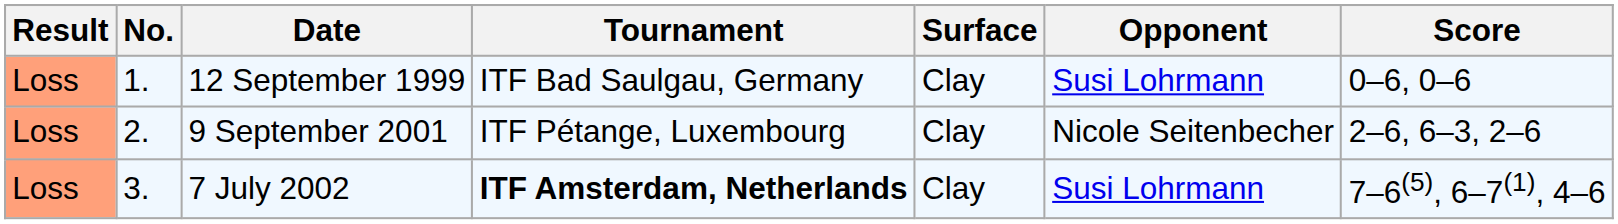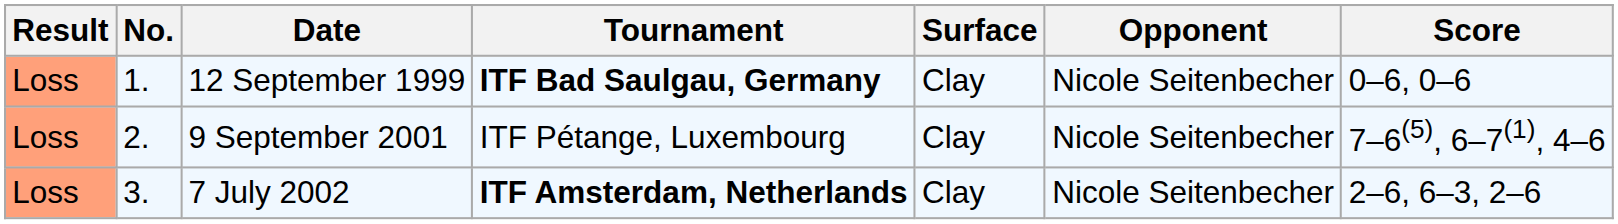12 September 1999 | Tournament: normal -> bold
12 September 1999 | Opponent: Susi Lohrmann -> Nicole Seitenbecher
9 September 2001 | Score: 2–6, 6–3, 2–6 -> 7–6(5), 6–7(1), 4–6
7 July 2002 | Opponent: Susi Lohrmann -> Nicole Seitenbecher
7 July 2002 | Score: 7–6(5), 6–7(1), 4–6 -> 2–6, 6–3, 2–6
